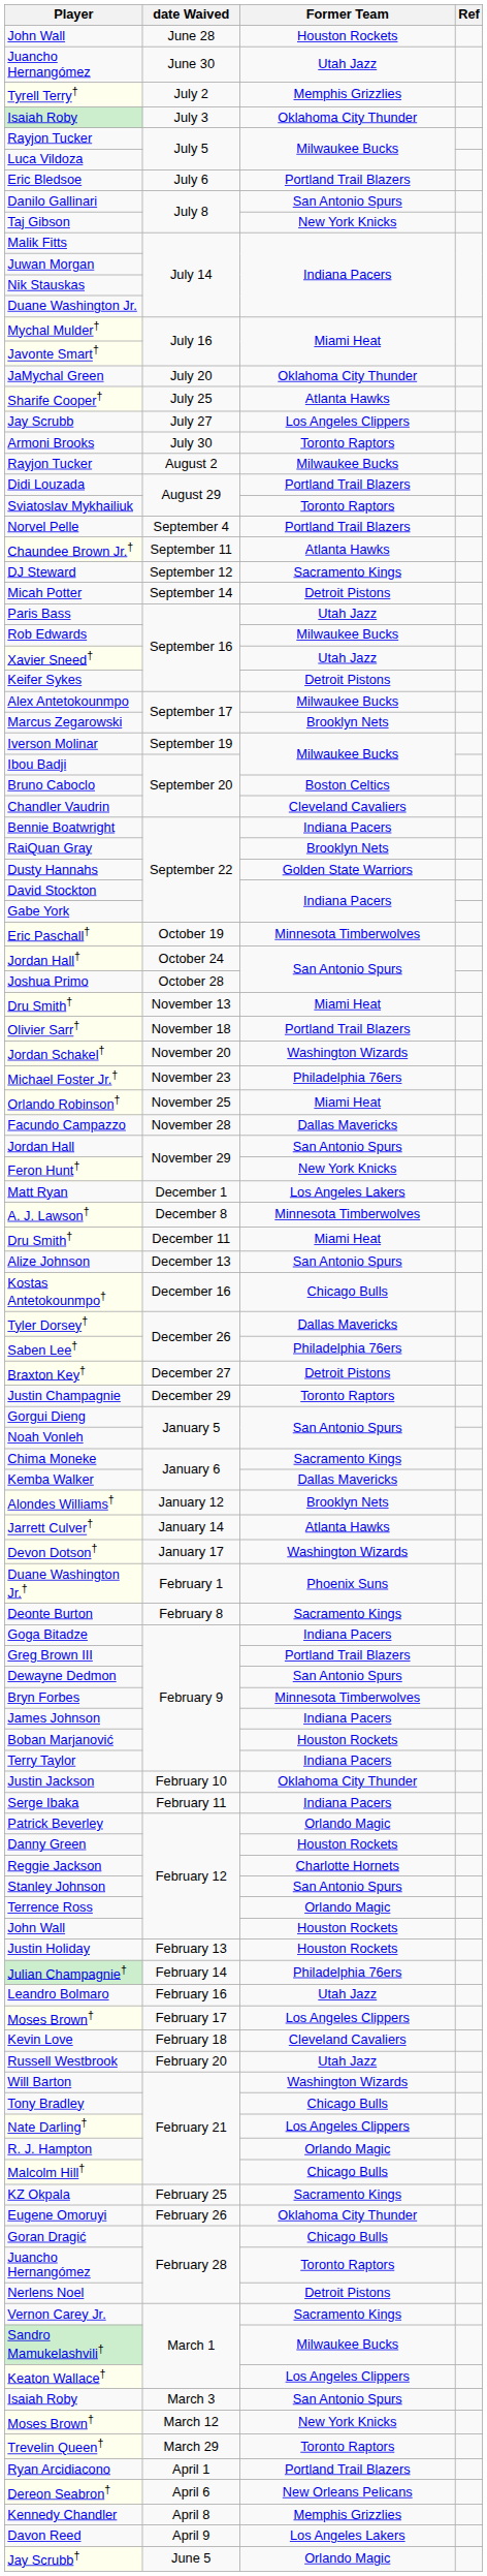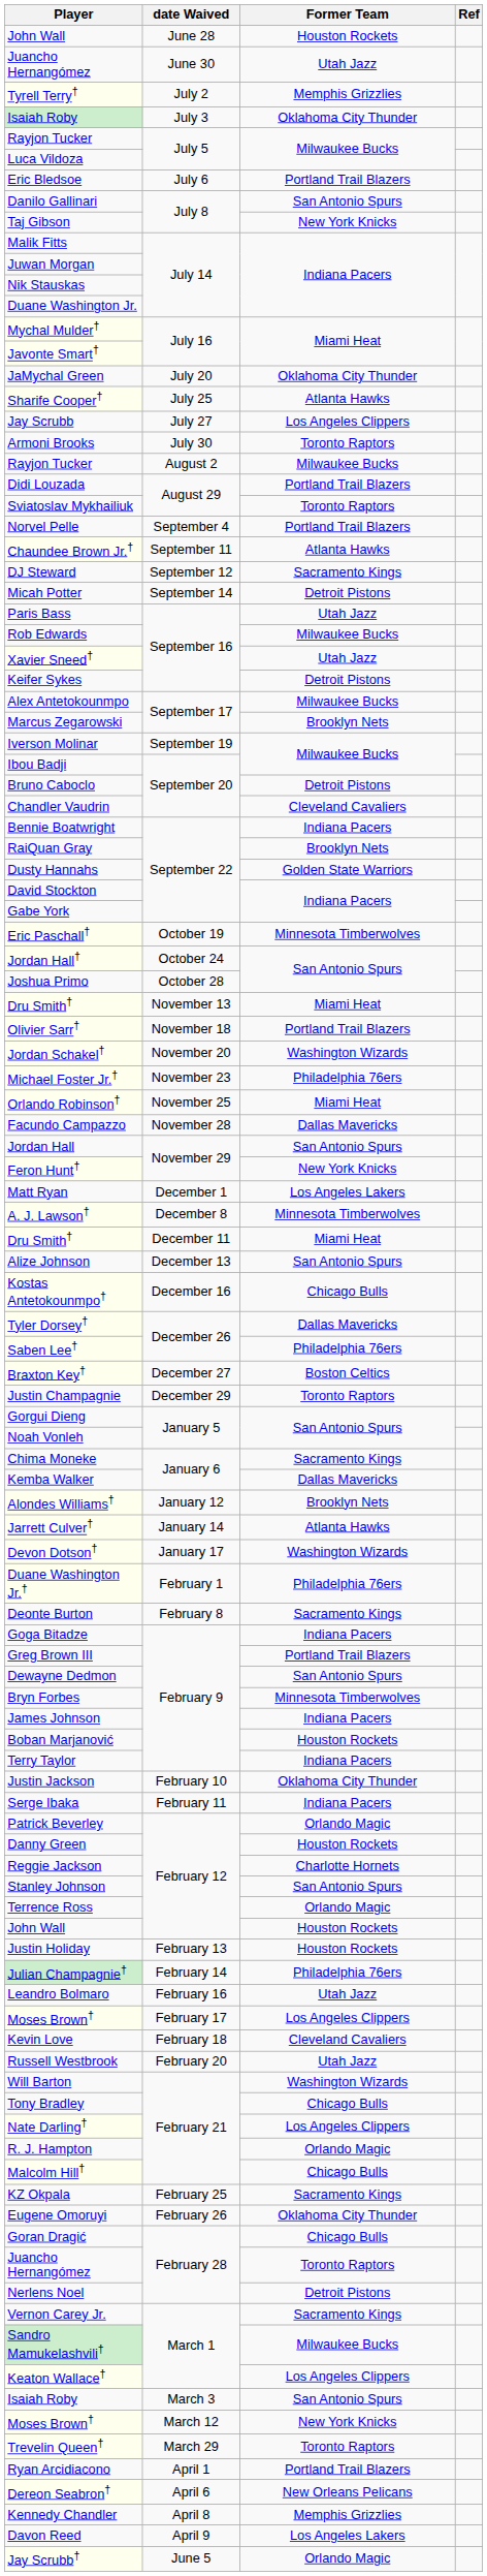Bruno Caboclo | Former Team: Boston Celtics -> Detroit Pistons
Braxton Key† | Former Team: Detroit Pistons -> Boston Celtics
Duane Washington Jr.† | Former Team: Phoenix Suns -> Philadelphia 76ers
